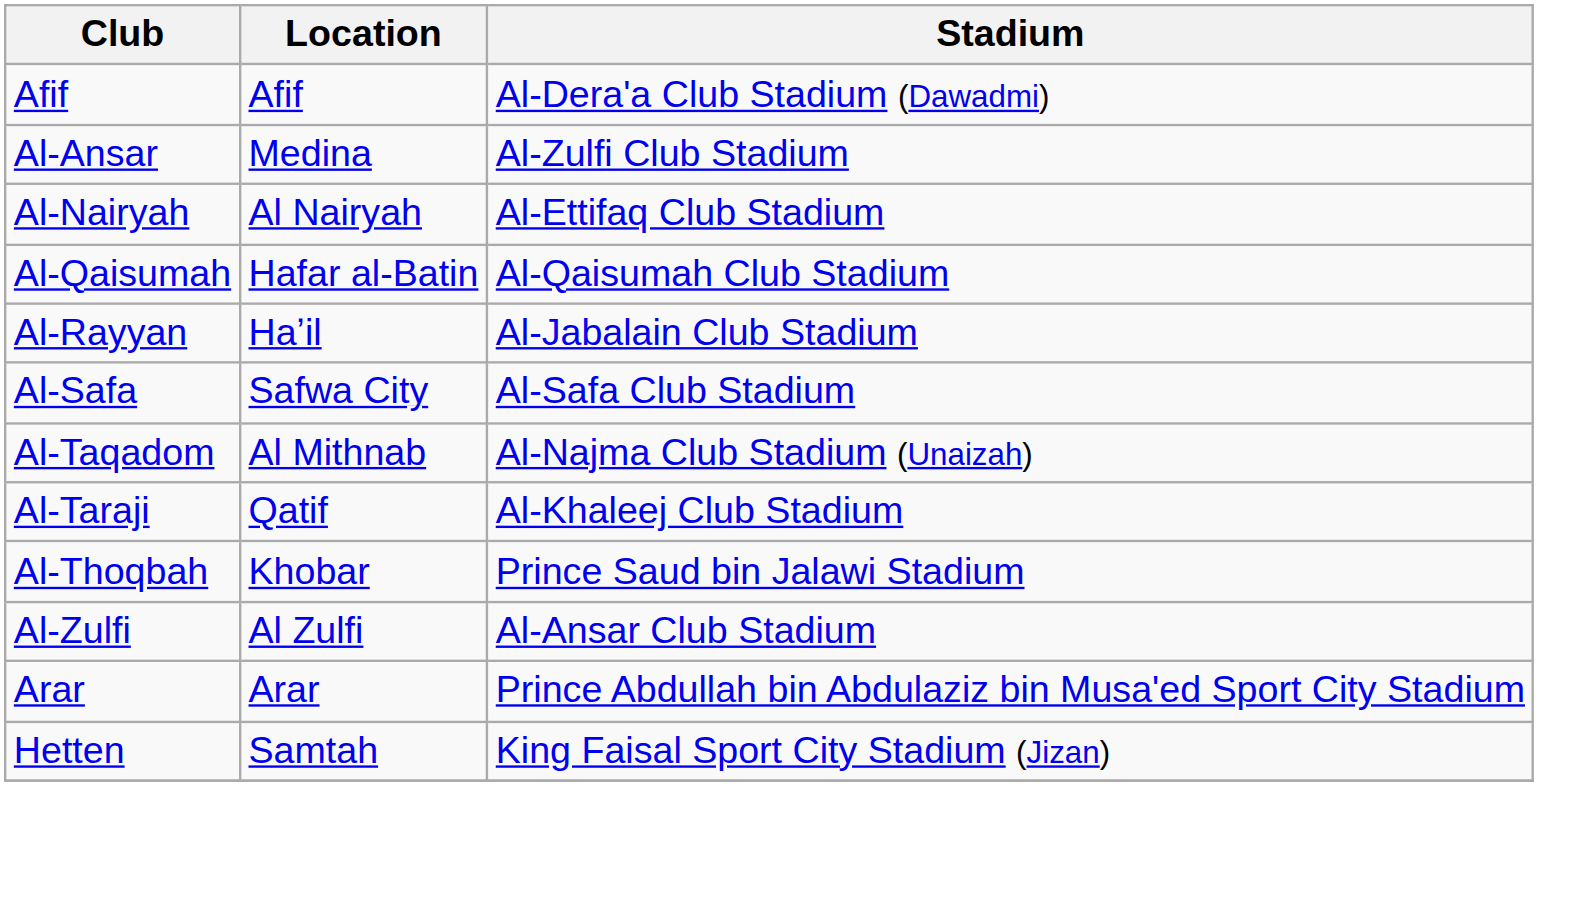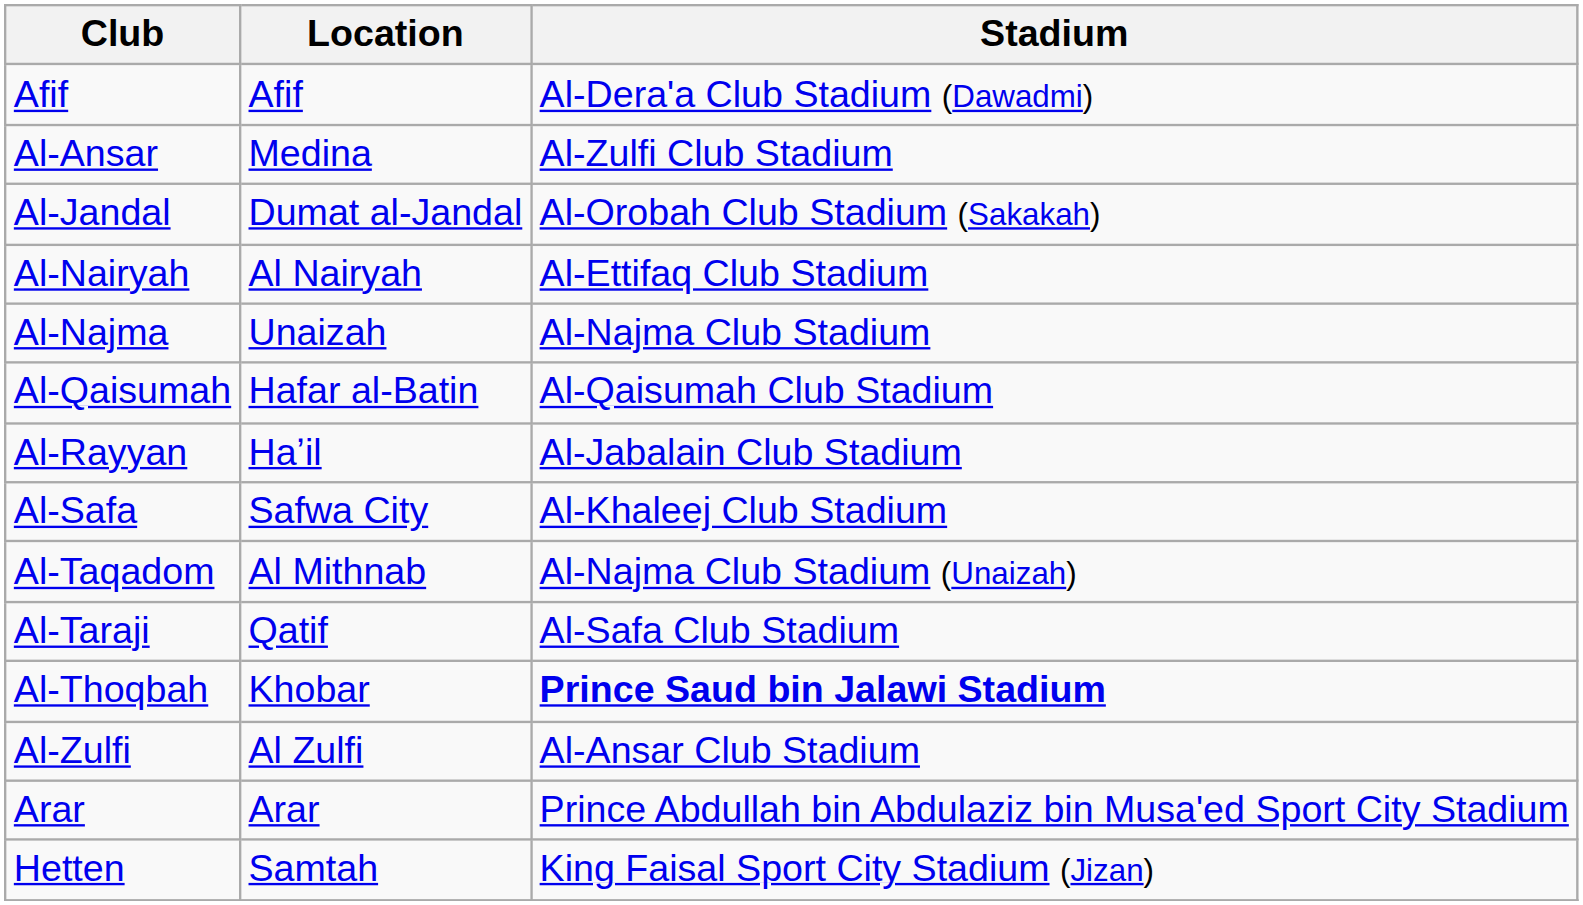+ row: Al-Jandal | Dumat al-Jandal | Al-Orobah Club Stadium (Sakakah)
+ row: Al-Najma | Unaizah | Al-Najma Club Stadium
Al-Safa | Stadium: Al-Safa Club Stadium -> Al-Khaleej Club Stadium
Al-Taraji | Stadium: Al-Khaleej Club Stadium -> Al-Safa Club Stadium
Al-Thoqbah | Stadium: normal -> bold
